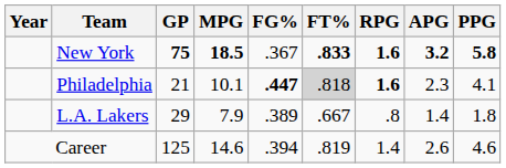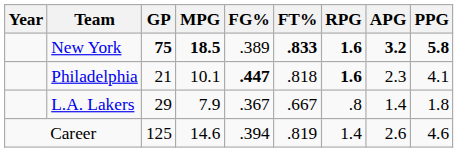New York | FG%: .367 -> .389
Philadelphia | FT%: lightgrey background -> no background
L.A. Lakers | FG%: .389 -> .367
